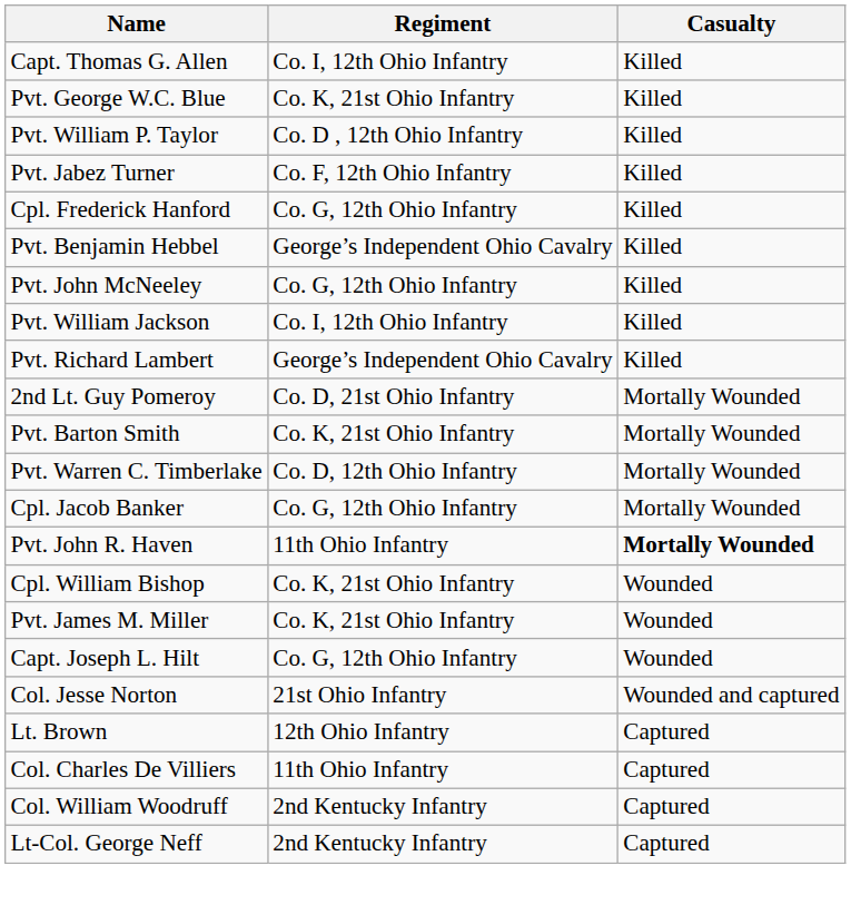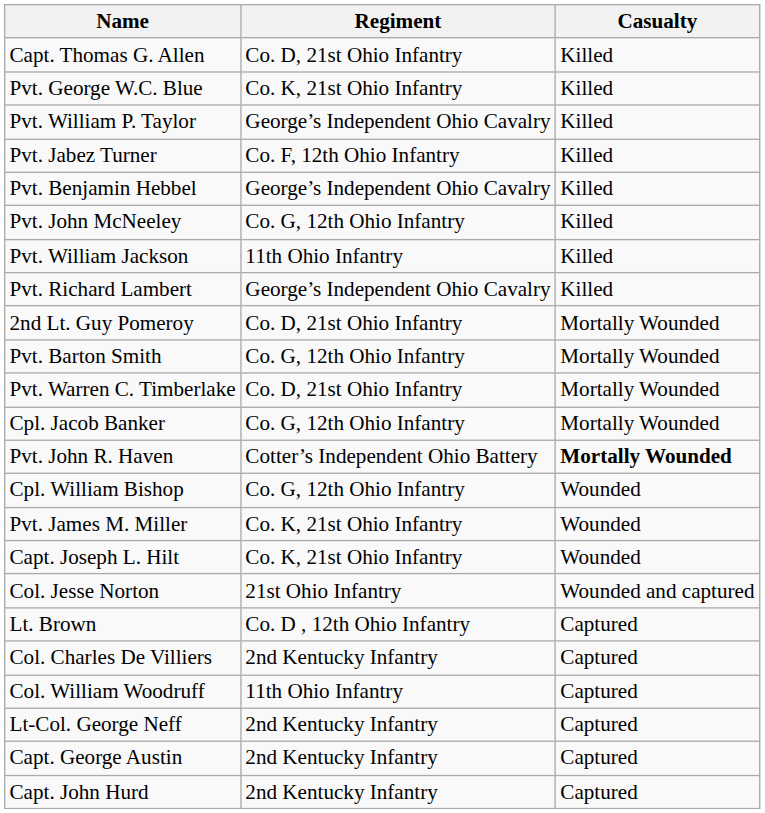Capt. Thomas G. Allen | Regiment: Co. I, 12th Ohio Infantry -> Co. D, 21st Ohio Infantry
Pvt. William P. Taylor | Regiment: Co. D , 12th Ohio Infantry -> George’s Independent Ohio Cavalry
- row: Cpl. Frederick Hanford | Co. G, 12th Ohio Infantry | Killed
Pvt. William Jackson | Regiment: Co. I, 12th Ohio Infantry -> 11th Ohio Infantry
Pvt. Barton Smith | Regiment: Co. K, 21st Ohio Infantry -> Co. G, 12th Ohio Infantry
Pvt. Warren C. Timberlake | Regiment: Co. D, 12th Ohio Infantry -> Co. D, 21st Ohio Infantry
Pvt. John R. Haven | Regiment: 11th Ohio Infantry -> Cotter’s Independent Ohio Battery
Cpl. William Bishop | Regiment: Co. K, 21st Ohio Infantry -> Co. G, 12th Ohio Infantry
Capt. Joseph L. Hilt | Regiment: Co. G, 12th Ohio Infantry -> Co. K, 21st Ohio Infantry
Lt. Brown | Regiment: 12th Ohio Infantry -> Co. D , 12th Ohio Infantry
Col. Charles De Villiers | Regiment: 11th Ohio Infantry -> 2nd Kentucky Infantry
Col. William Woodruff | Regiment: 2nd Kentucky Infantry -> 11th Ohio Infantry
+ row: Capt. George Austin | 2nd Kentucky Infantry | Captured
+ row: Capt. John Hurd | 2nd Kentucky Infantry | Captured
